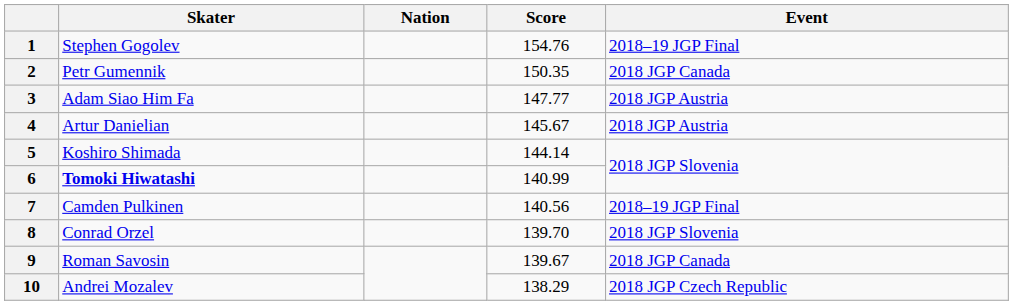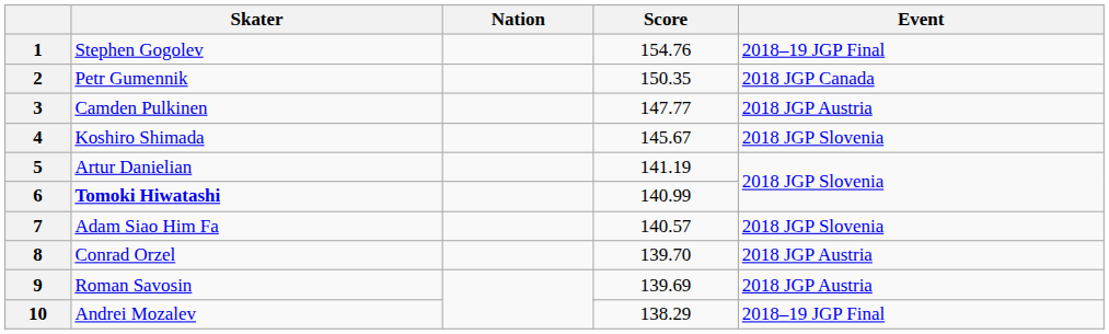3 | Skater: Adam Siao Him Fa -> Camden Pulkinen
4 | Skater: Artur Danielian -> Koshiro Shimada
4 | Event: 2018 JGP Austria -> 2018 JGP Slovenia
5 | Skater: Koshiro Shimada -> Artur Danielian
5 | Score: 144.14 -> 141.19
7 | Skater: Camden Pulkinen -> Adam Siao Him Fa
7 | Score: 140.56 -> 140.57
7 | Event: 2018–19 JGP Final -> 2018 JGP Slovenia
8 | Event: 2018 JGP Slovenia -> 2018 JGP Austria
9 | Score: 139.67 -> 139.69
9 | Event: 2018 JGP Canada -> 2018 JGP Austria
10 | Event: 2018 JGP Czech Republic -> 2018–19 JGP Final
